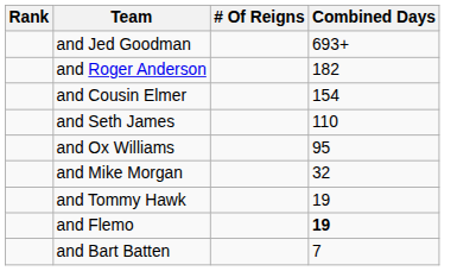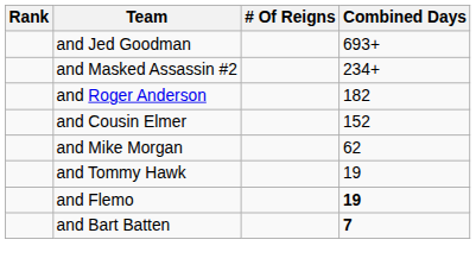+ row: and Masked Assassin #2 | 234+
and Cousin Elmer | Combined Days: 154 -> 152
- row: and Seth James | 110
- row: and Ox Williams | 95
and Mike Morgan | Combined Days: 32 -> 62
and Bart Batten | Combined Days: normal -> bold
